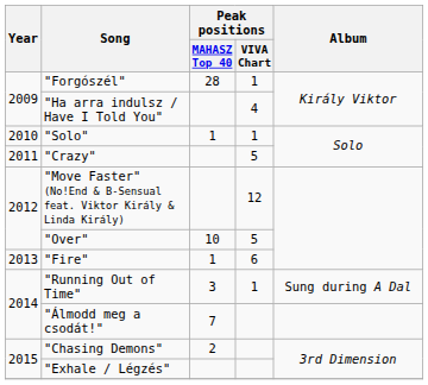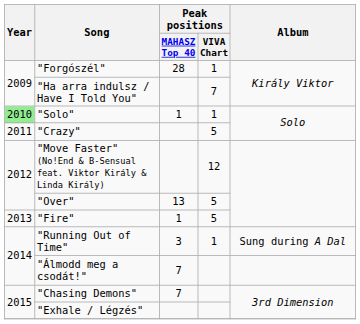"Ha arra indulsz / Have I Told You" | Peak positions / VIVA Chart: 4 -> 7
"Solo" | Year: no background -> lightgreen background
"Over" | Peak positions / MAHASZ Top 40: 10 -> 13
"Fire" | Peak positions / VIVA Chart: 6 -> 5
"Chasing Demons" | Peak positions / MAHASZ Top 40: 2 -> 7
